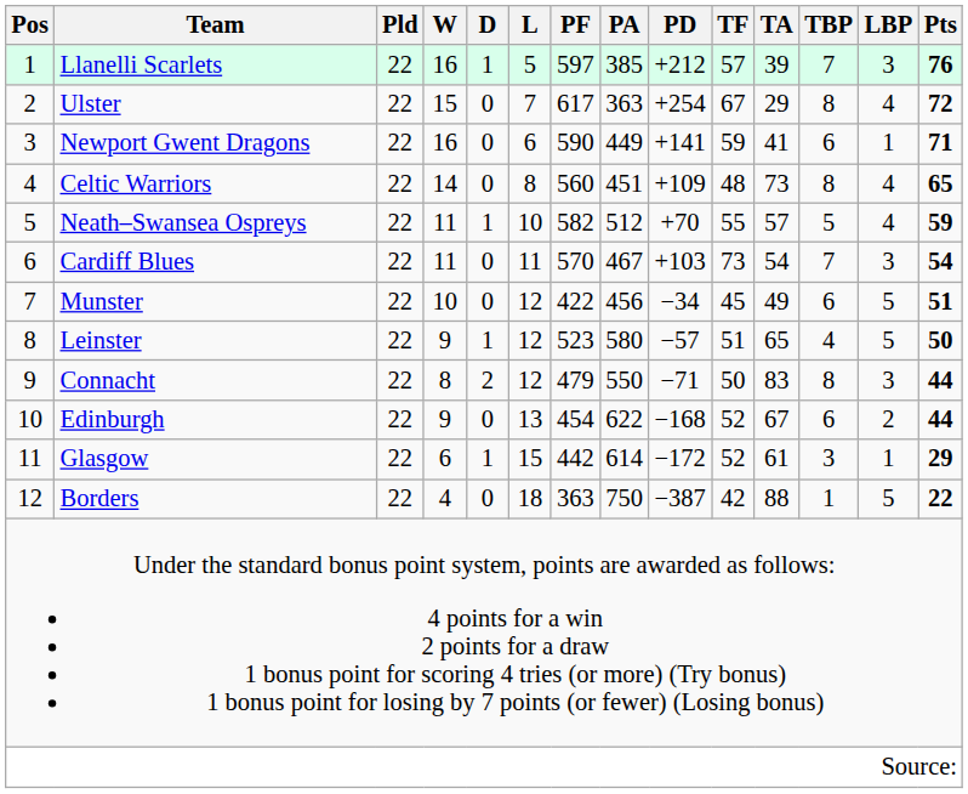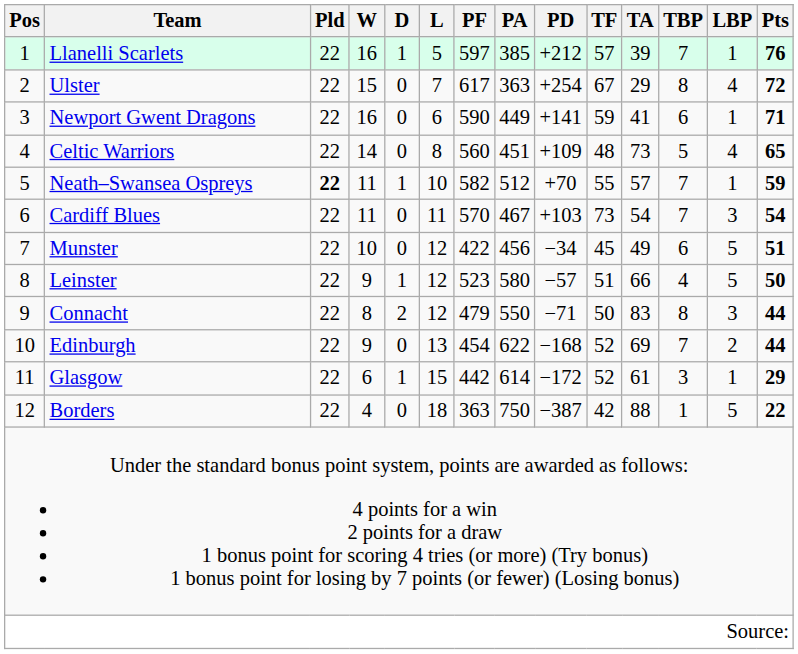Llanelli Scarlets | LBP: 3 -> 1
Celtic Warriors | TBP: 8 -> 5
Neath–Swansea Ospreys | Pld: normal -> bold
Neath–Swansea Ospreys | TBP: 5 -> 7
Neath–Swansea Ospreys | LBP: 4 -> 1
Leinster | TA: 65 -> 66
Edinburgh | TA: 67 -> 69
Edinburgh | TBP: 6 -> 7
